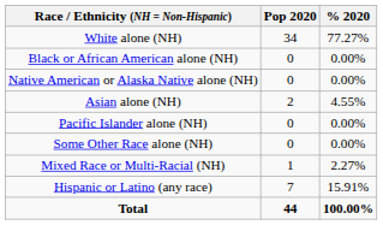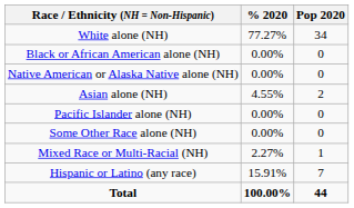columns swapped: Pop 2020 <-> % 2020
